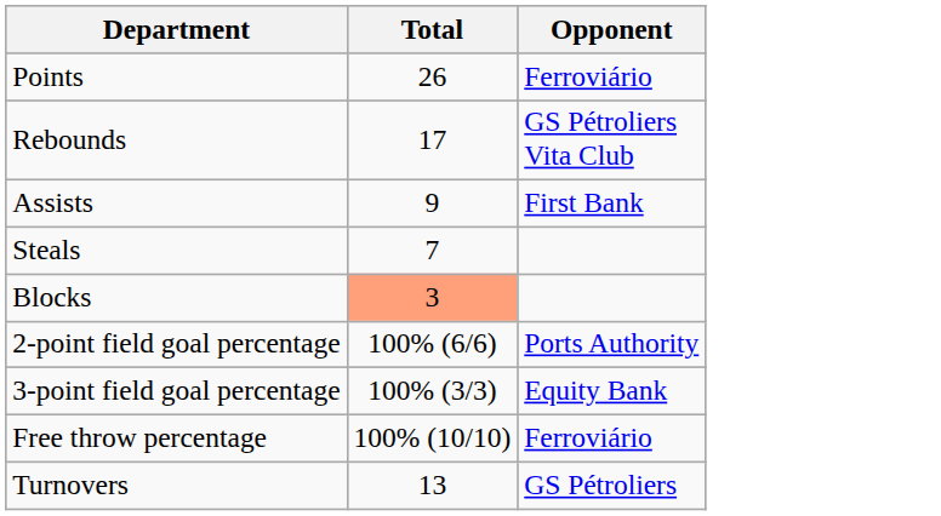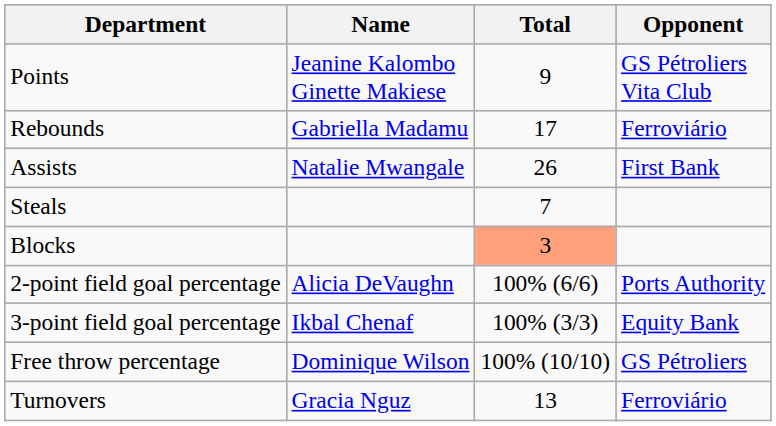+ column: Name | Jeanine Kalombo Ginette Makiese | Gabriella Madamu | Natalie Mwangale | Alicia DeVaughn | Ikbal Chenaf | Dominique Wilson | Gracia Nguz
Points | Total: 26 -> 9
Points | Opponent: Ferroviário -> GS Pétroliers Vita Club
Rebounds | Opponent: GS Pétroliers Vita Club -> Ferroviário
Assists | Total: 9 -> 26
Free throw percentage | Opponent: Ferroviário -> GS Pétroliers
Turnovers | Opponent: GS Pétroliers -> Ferroviário
